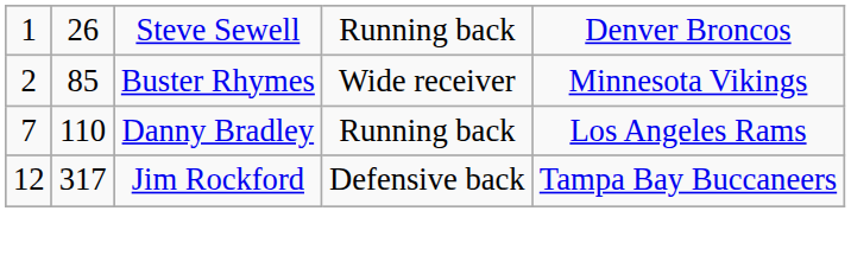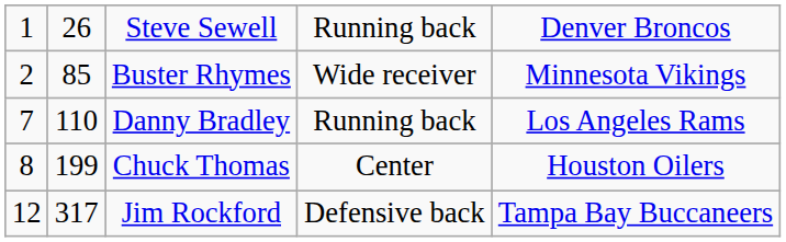+ row: 8 | 199 | Chuck Thomas | Center | Houston Oilers
